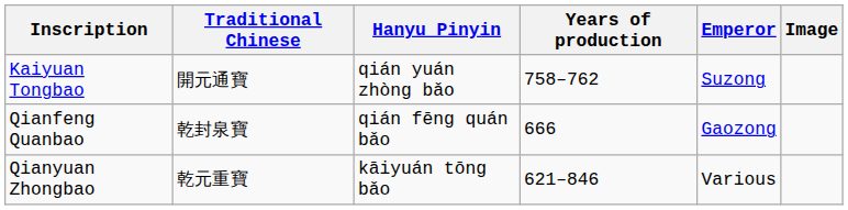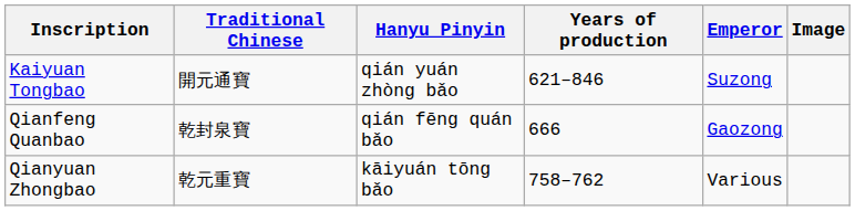Kaiyuan Tongbao | Years of production: 758–762 -> 621–846
Qianyuan Zhongbao | Years of production: 621–846 -> 758–762
